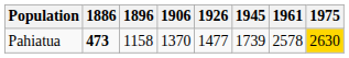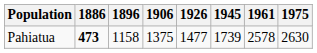Pahiatua | 1906: 1370 -> 1375
Pahiatua | 1975: gold background -> no background
